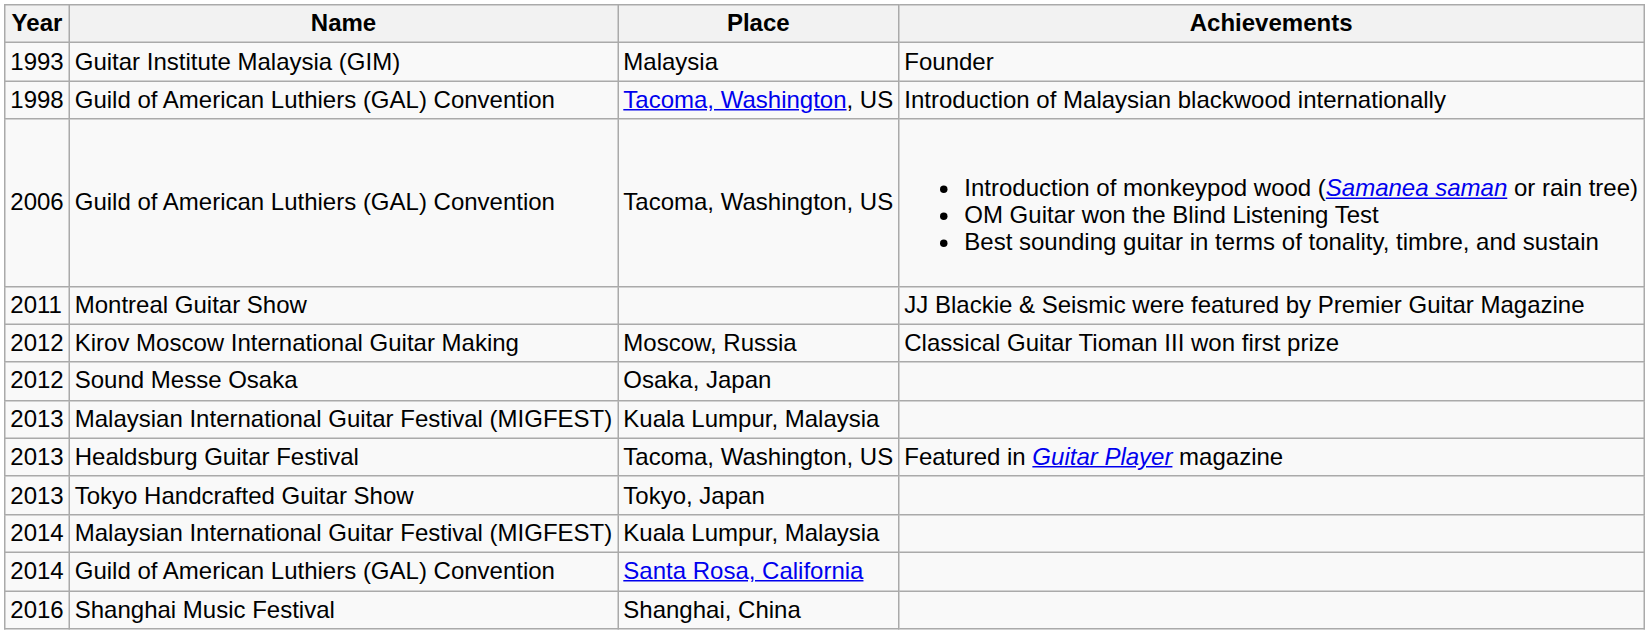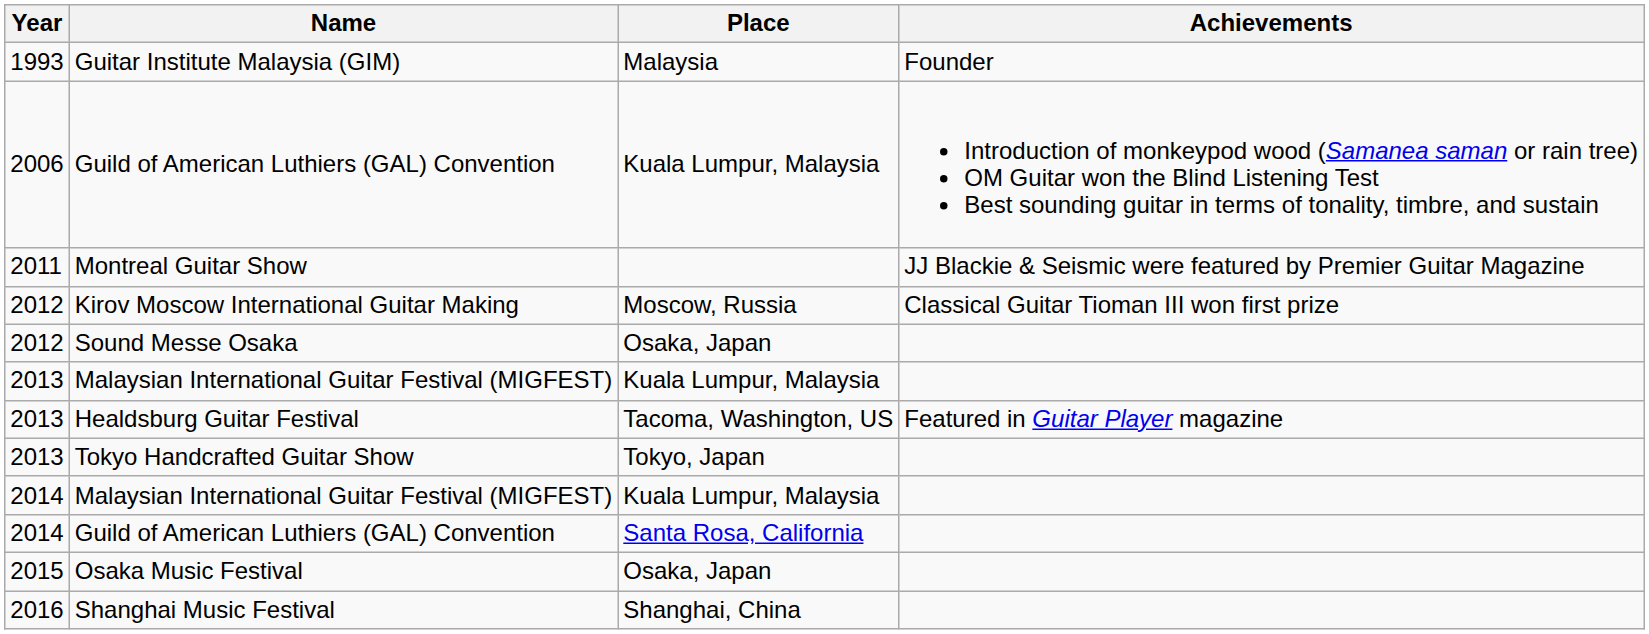- row: 1998 | Guild of American Luthiers (GAL) Convention | Tacoma, Washington, US | Introduction of Malaysian blackwood internationally
2006 / Guild of American Luthiers (GAL) Convention | Place: Tacoma, Washington, US -> Kuala Lumpur, Malaysia
+ row: 2015 | Osaka Music Festival | Osaka, Japan
